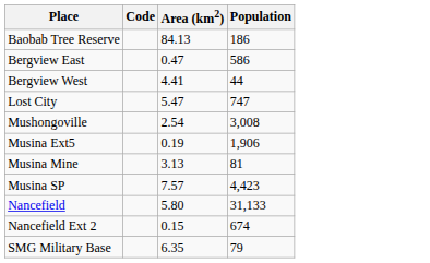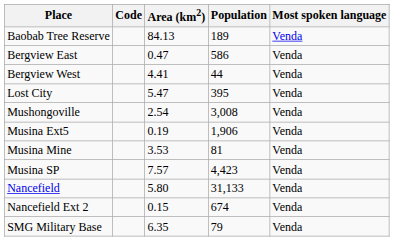+ column: Most spoken language | Venda | Venda | Venda | Venda | Venda | Venda | Venda | Venda | Venda | Venda | Venda
Baobab Tree Reserve | Population: 186 -> 189
Lost City | Population: 747 -> 395
Musina Mine | Area (km2): 3.13 -> 3.53
